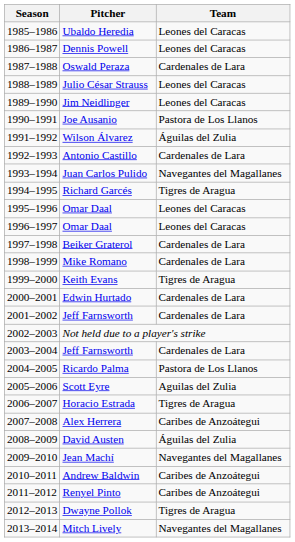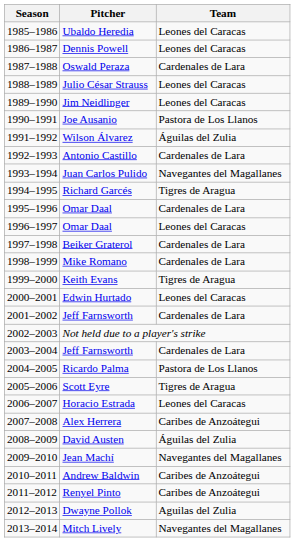1995–1996 / Omar Daal | Team: Leones del Caracas -> Cardenales de Lara
Edwin Hurtado | Team: Cardenales de Lara -> Leones del Caracas
Scott Eyre | Team: Aguilas del Zulia -> Tigres de Aragua
Horacio Estrada | Team: Tigres de Aragua -> Leones del Caracas
Dwayne Pollok | Team: Tigres de Aragua -> Aguilas del Zulia
